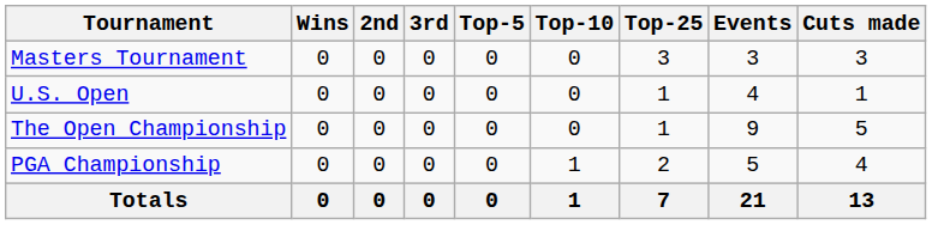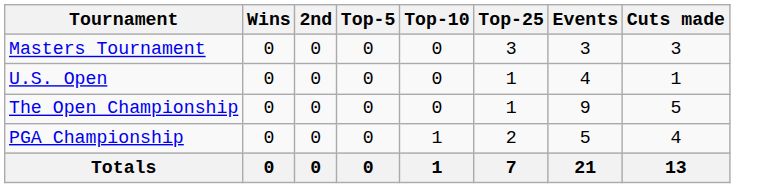- column: 3rd | 0 | 0 | 0 | 0 | 0
